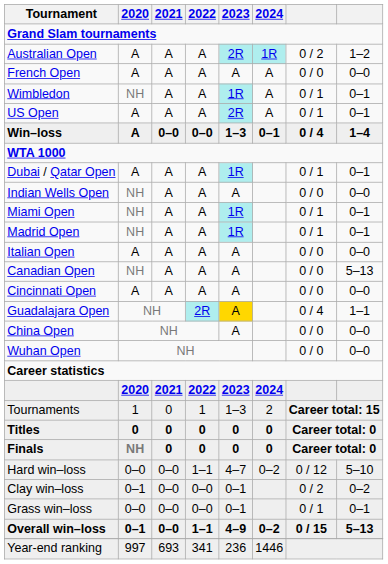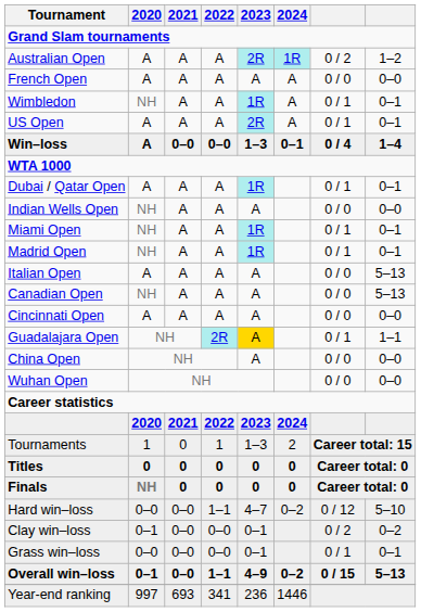Italian Open | column 8: 0–0 -> 5–13
Guadalajara Open | column 7: 0 / 4 -> 0 / 1
